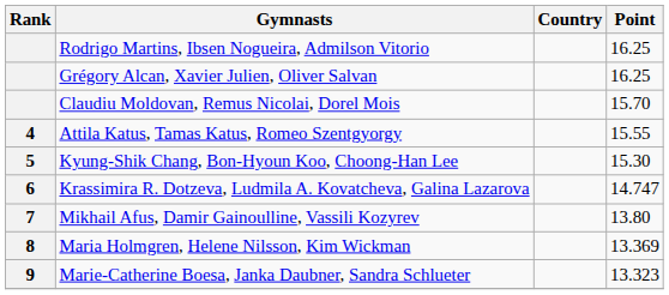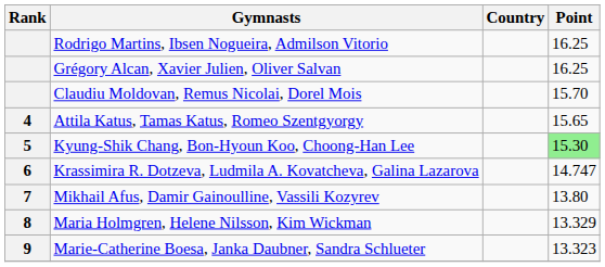Attila Katus, Tamas Katus, Romeo Szentgyorgy | Point: 15.55 -> 15.65
Kyung-Shik Chang, Bon-Hyoun Koo, Choong-Han Lee | Point: no background -> lightgreen background
Maria Holmgren, Helene Nilsson, Kim Wickman | Point: 13.369 -> 13.329
